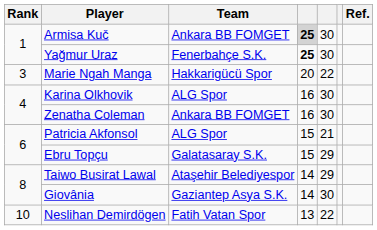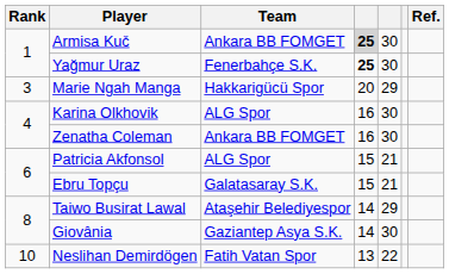Marie Ngah Manga | column 5: 22 -> 29
Ebru Topçu | column 5: 29 -> 21
